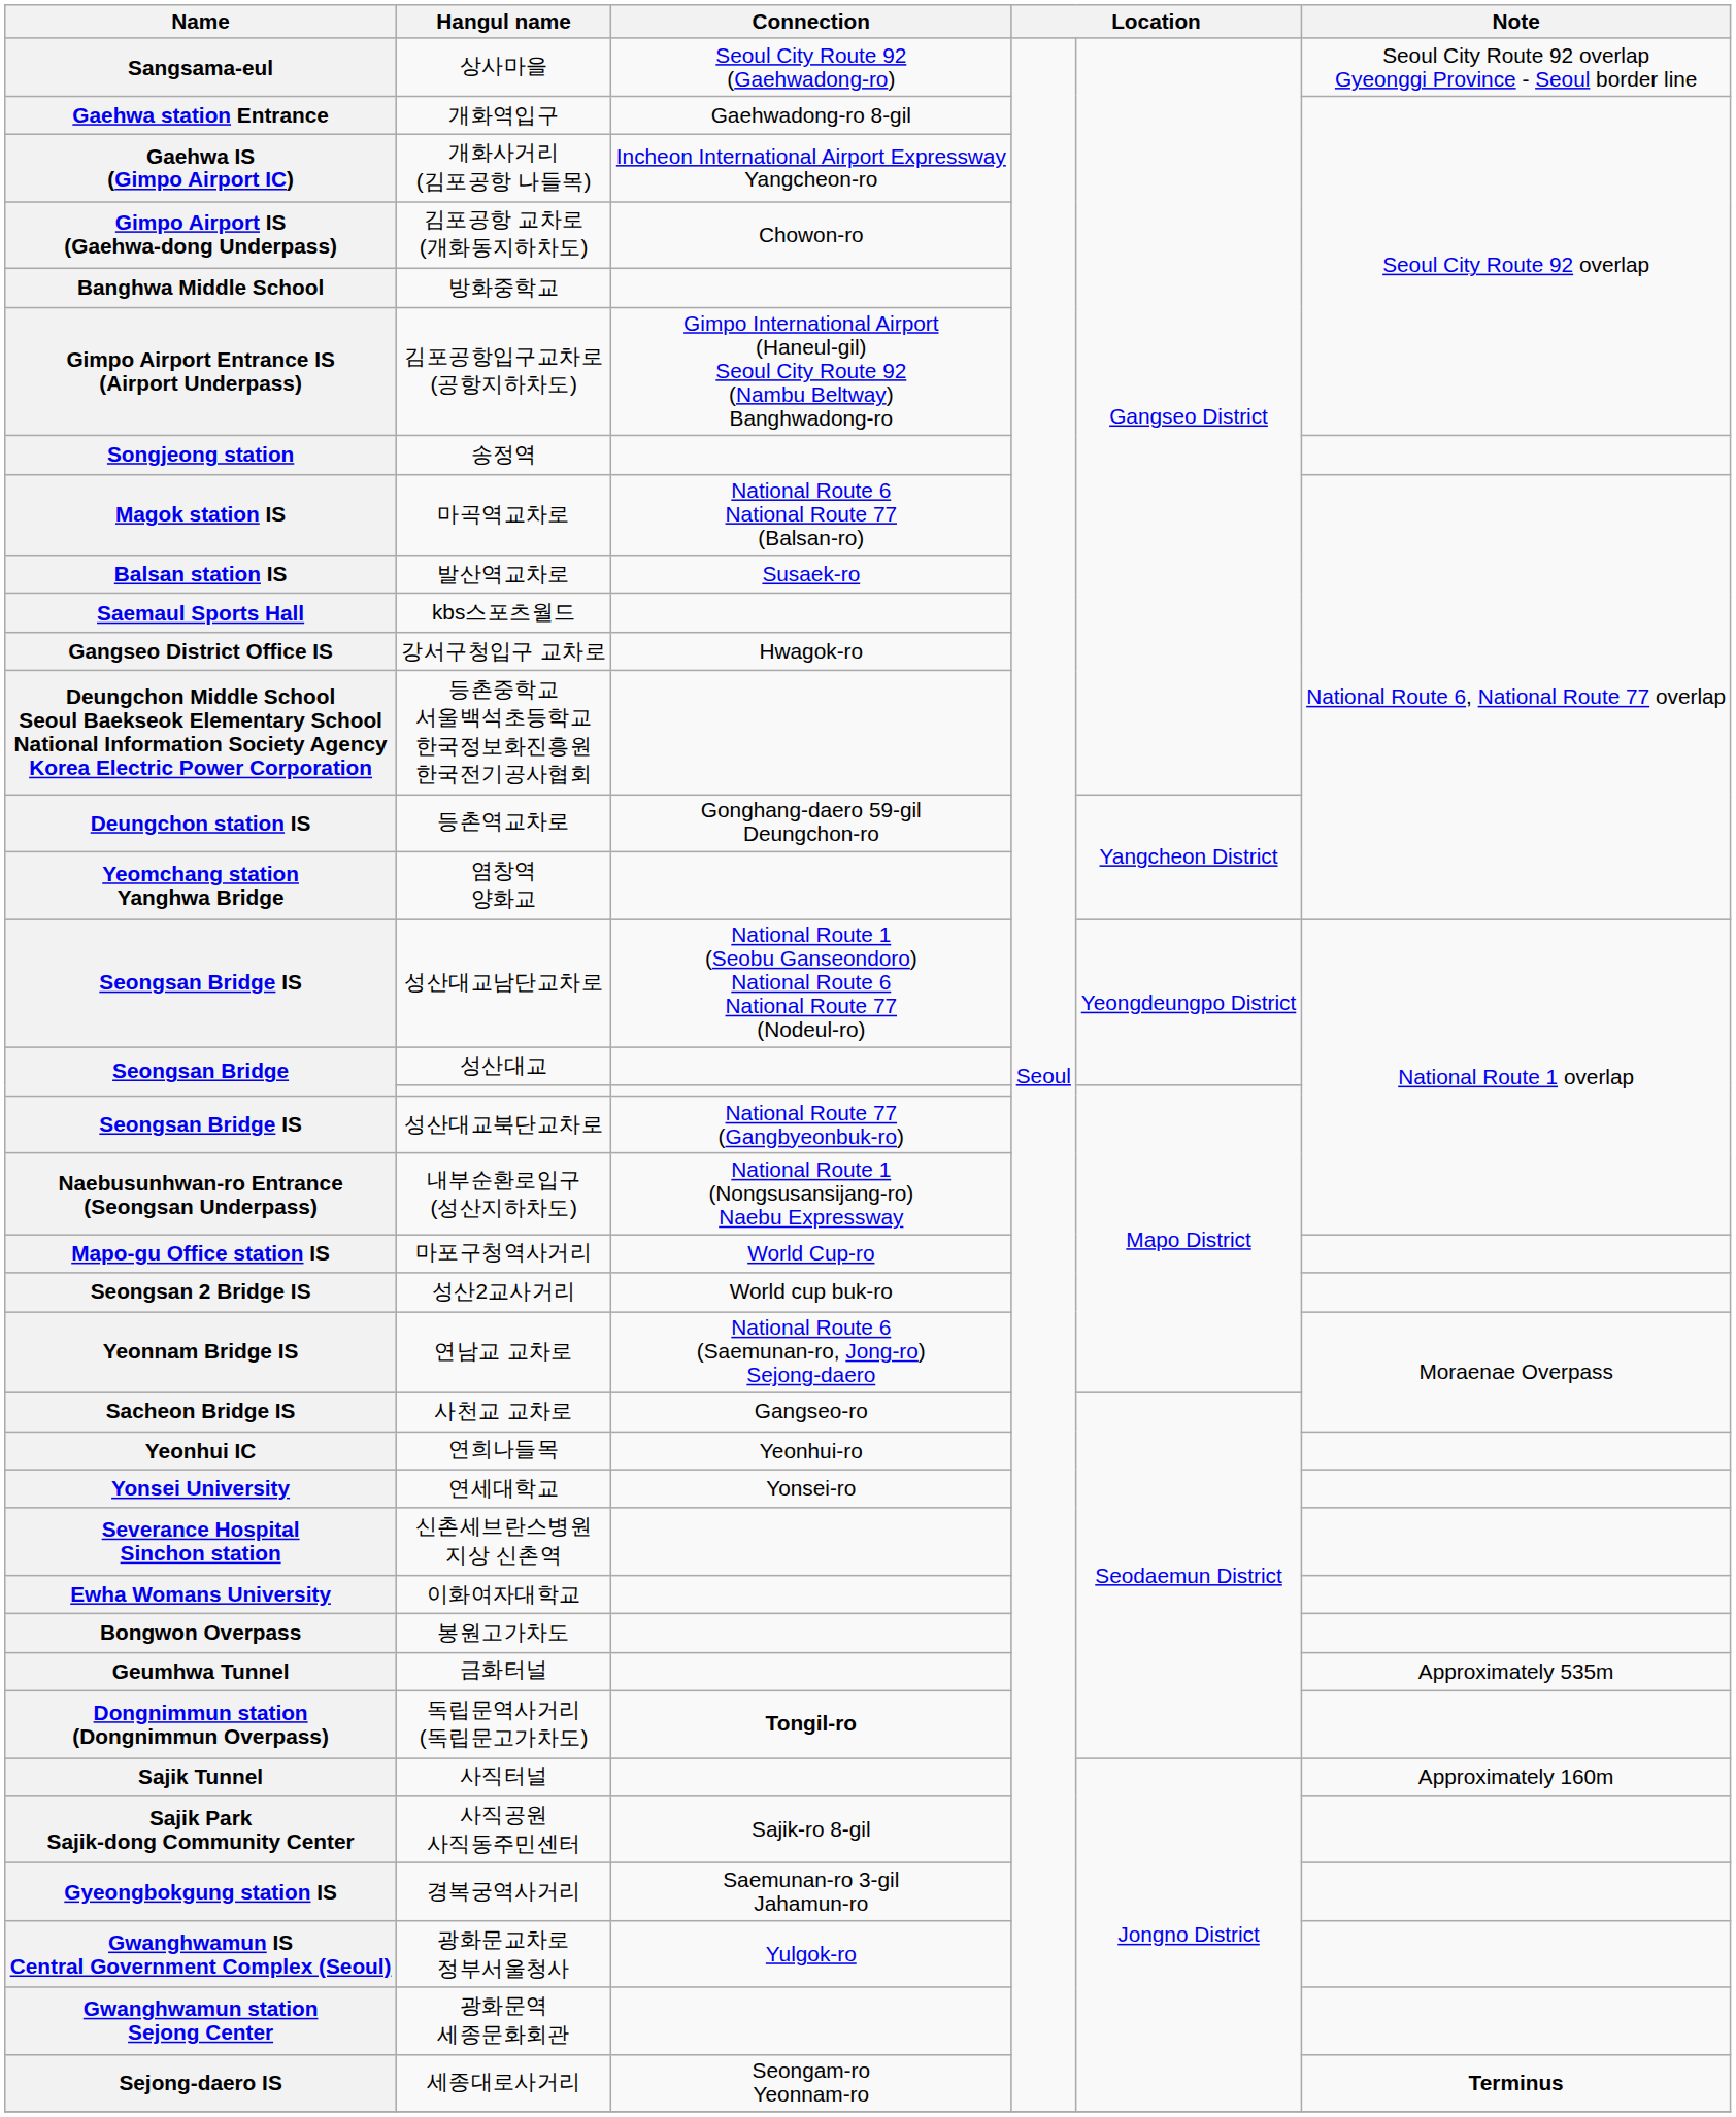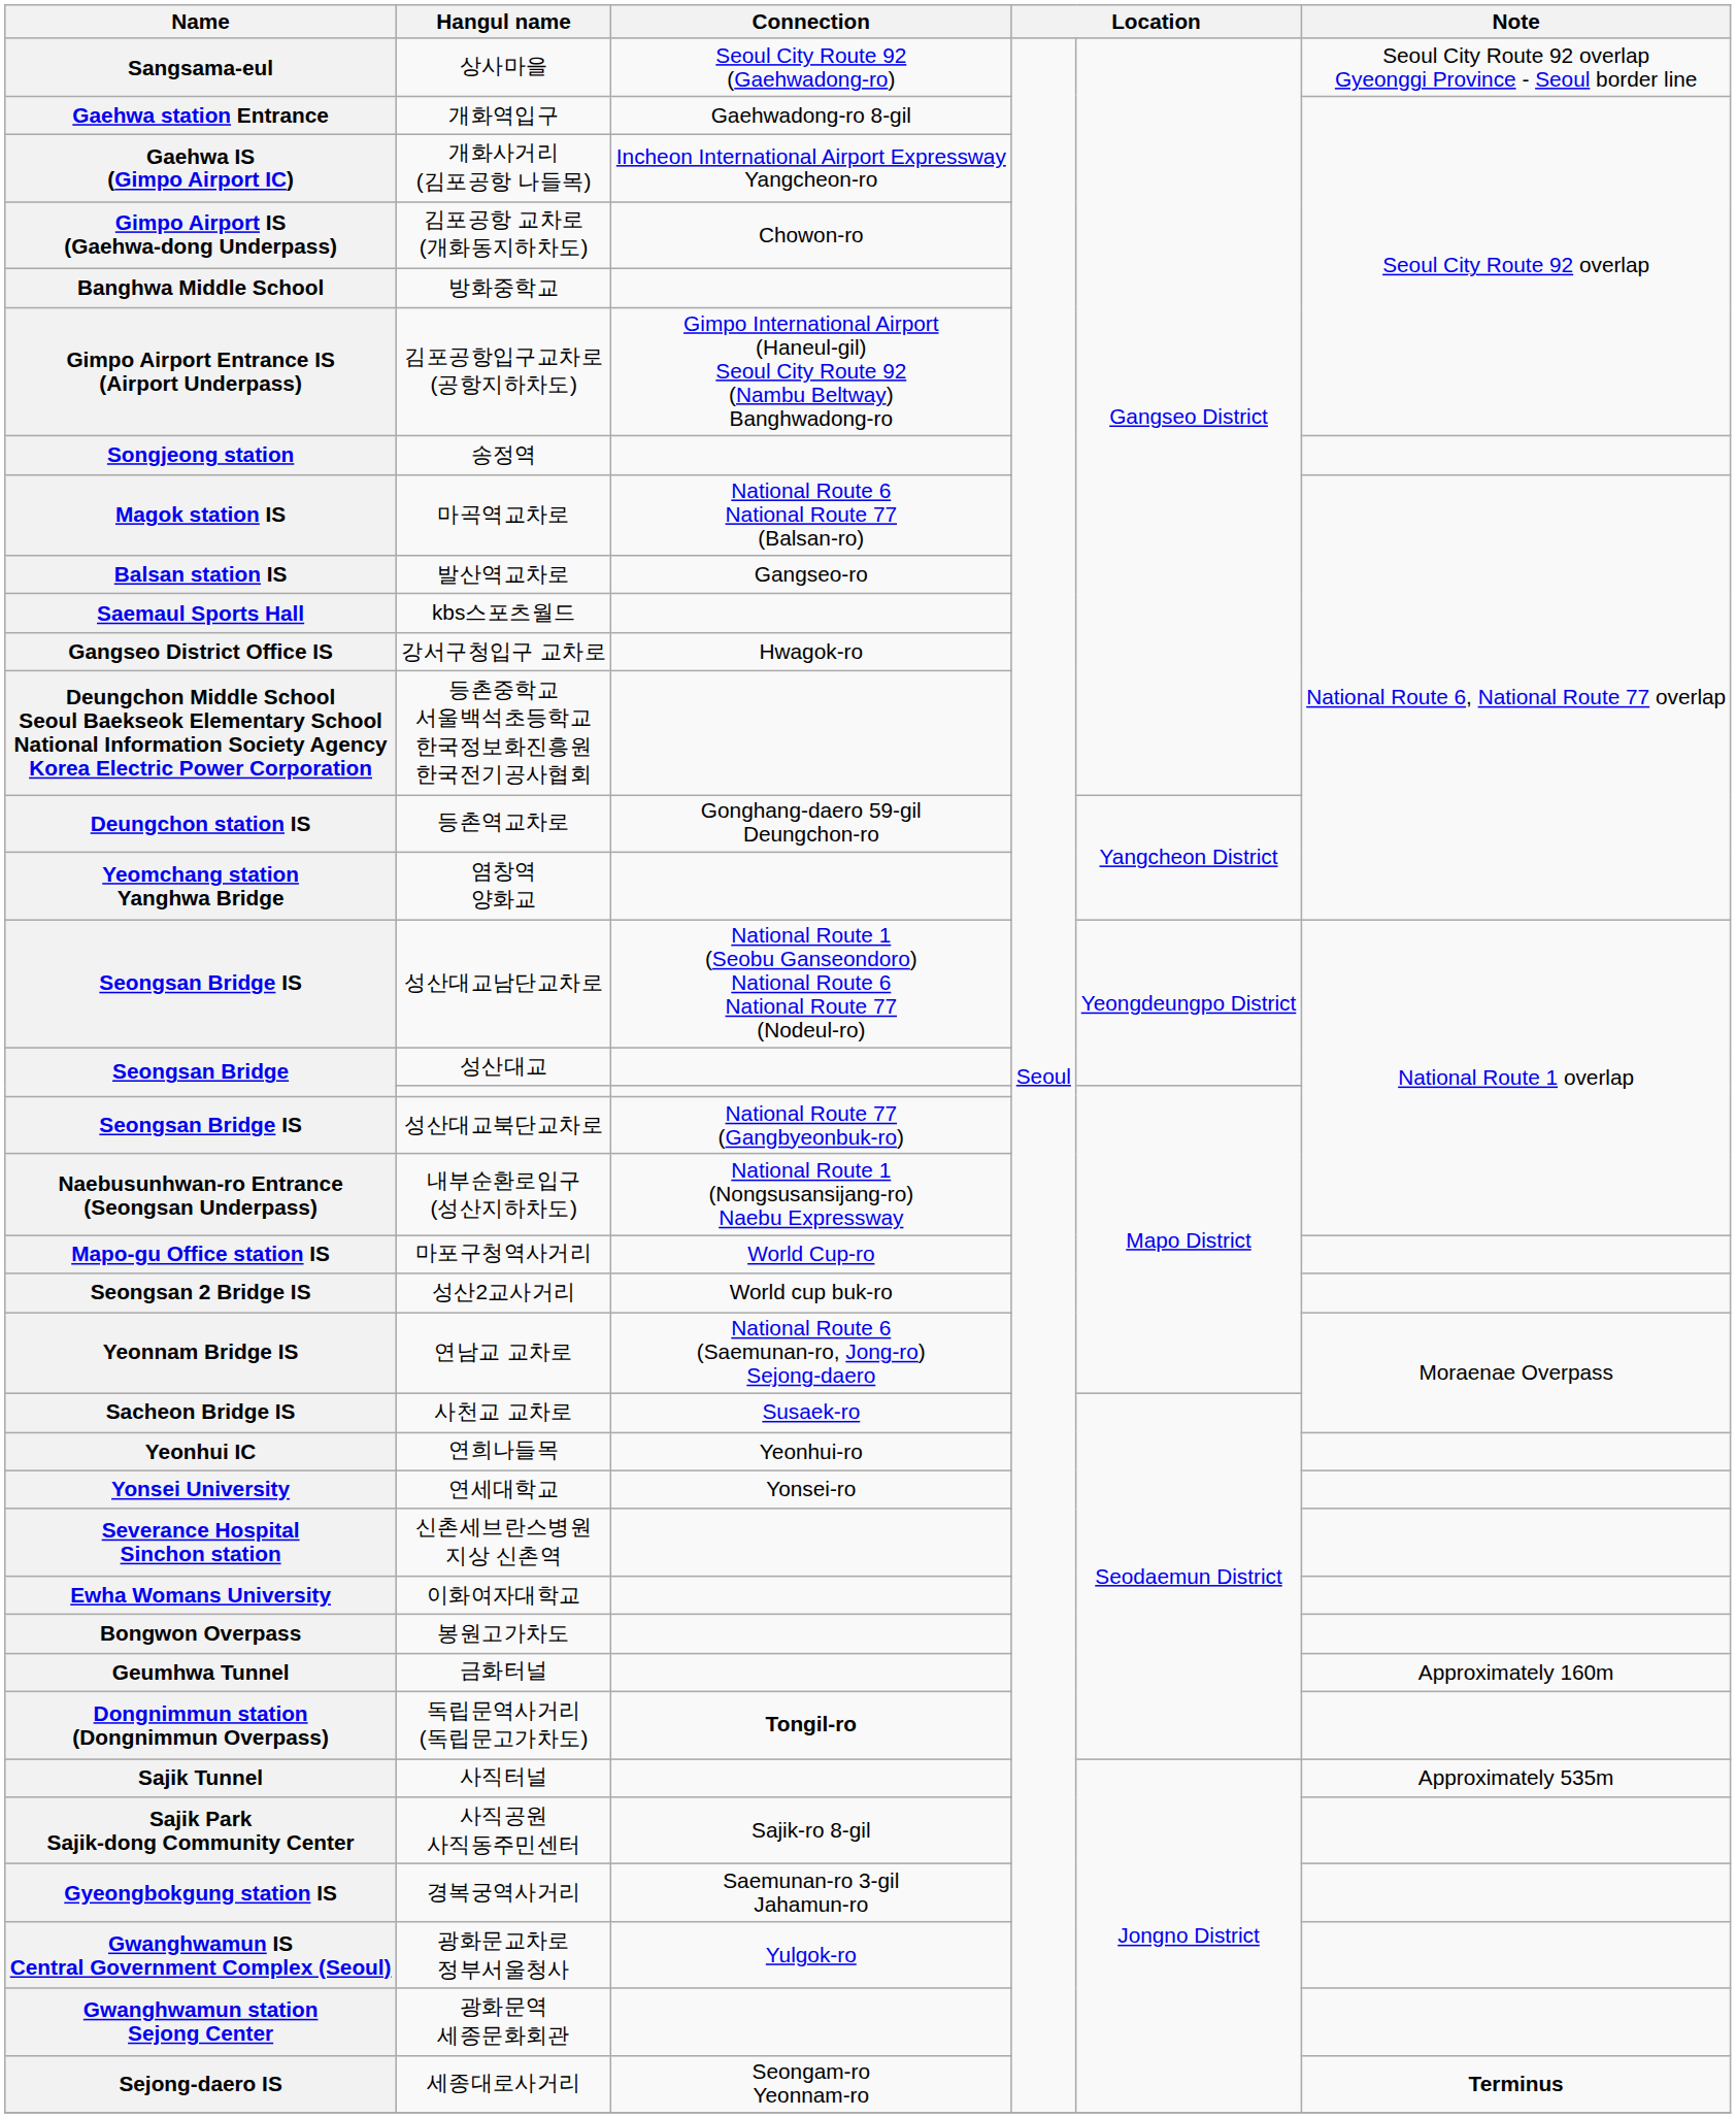발산역교차로 | Connection: Susaek-ro -> Gangseo-ro
사천교 교차로 | Connection: Gangseo-ro -> Susaek-ro
금화터널 | Note: Approximately 535m -> Approximately 160m
사직터널 | Note: Approximately 160m -> Approximately 535m
